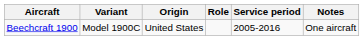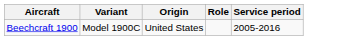- column: Notes | One aircraft
